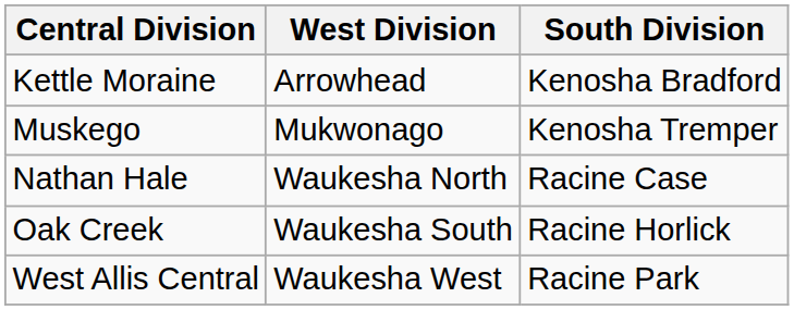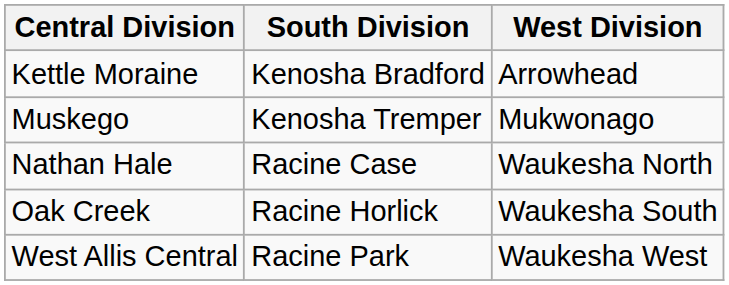columns swapped: South Division <-> West Division
